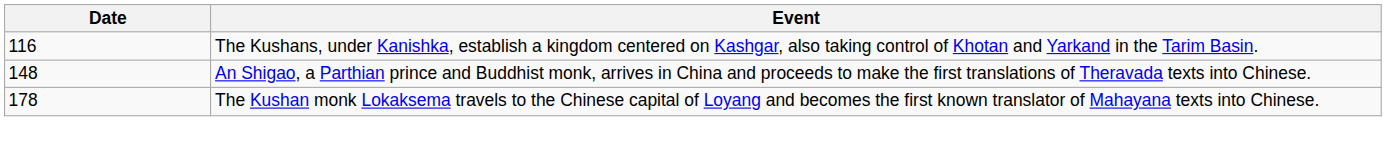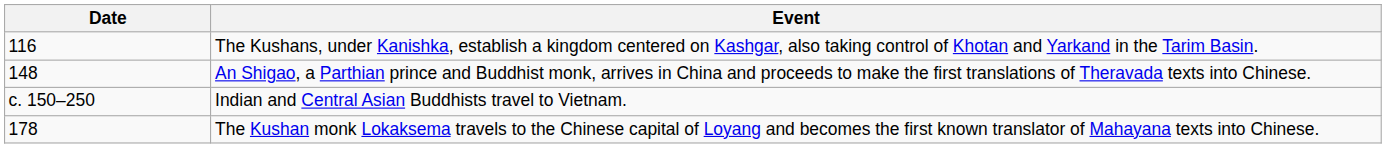+ row: c. 150–250 | Indian and Central Asian Buddhists travel to Vietnam.
